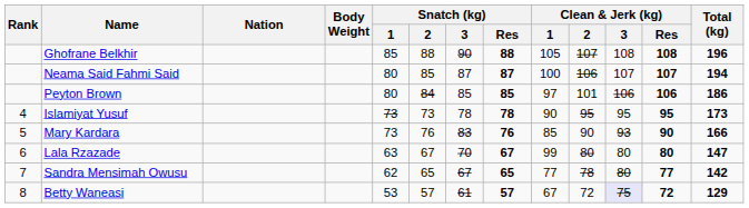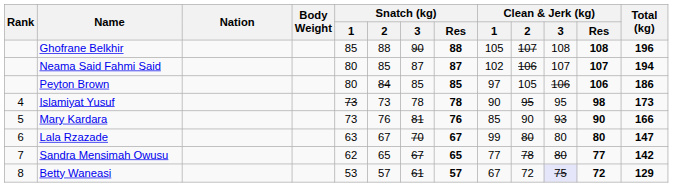Neama Said Fahmi Said | Clean & Jerk (kg) / 1: 100 -> 102
Peyton Brown | Clean & Jerk (kg) / 2: 101 -> 105
Islamiyat Yusuf | Clean & Jerk (kg) / Res: 95 -> 98
Mary Kardara | Snatch (kg) / 3: 83 -> 81
